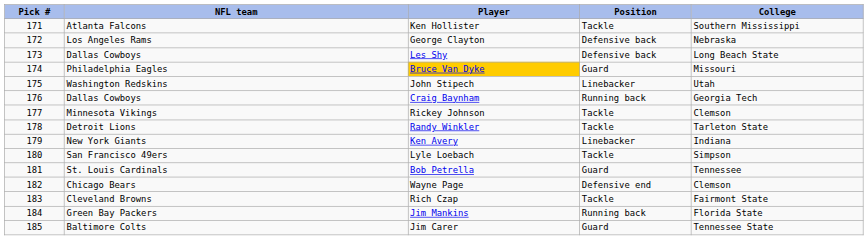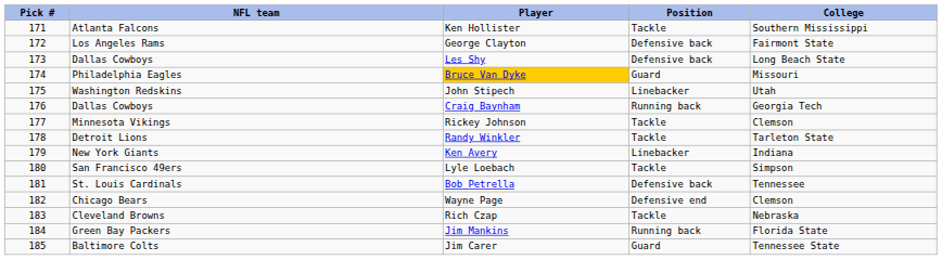George Clayton | College: Nebraska -> Fairmont State
Bob Petrella | Position: Guard -> Defensive back
Rich Czap | College: Fairmont State -> Nebraska
